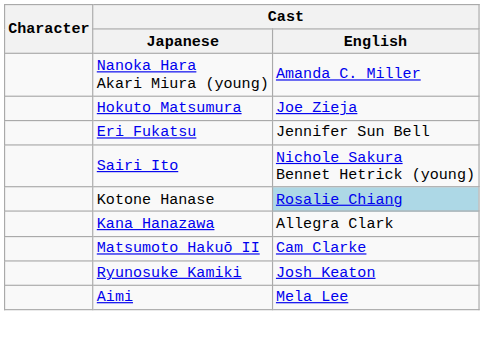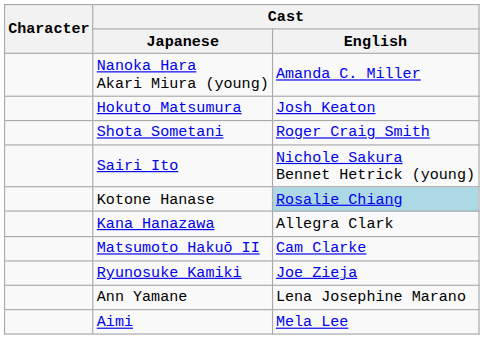Hokuto Matsumura | Cast / English: Joe Zieja -> Josh Keaton
- row: Eri Fukatsu | Jennifer Sun Bell
+ row: Shota Sometani | Roger Craig Smith
Ryunosuke Kamiki | Cast / English: Josh Keaton -> Joe Zieja
+ row: Ann Yamane | Lena Josephine Marano
